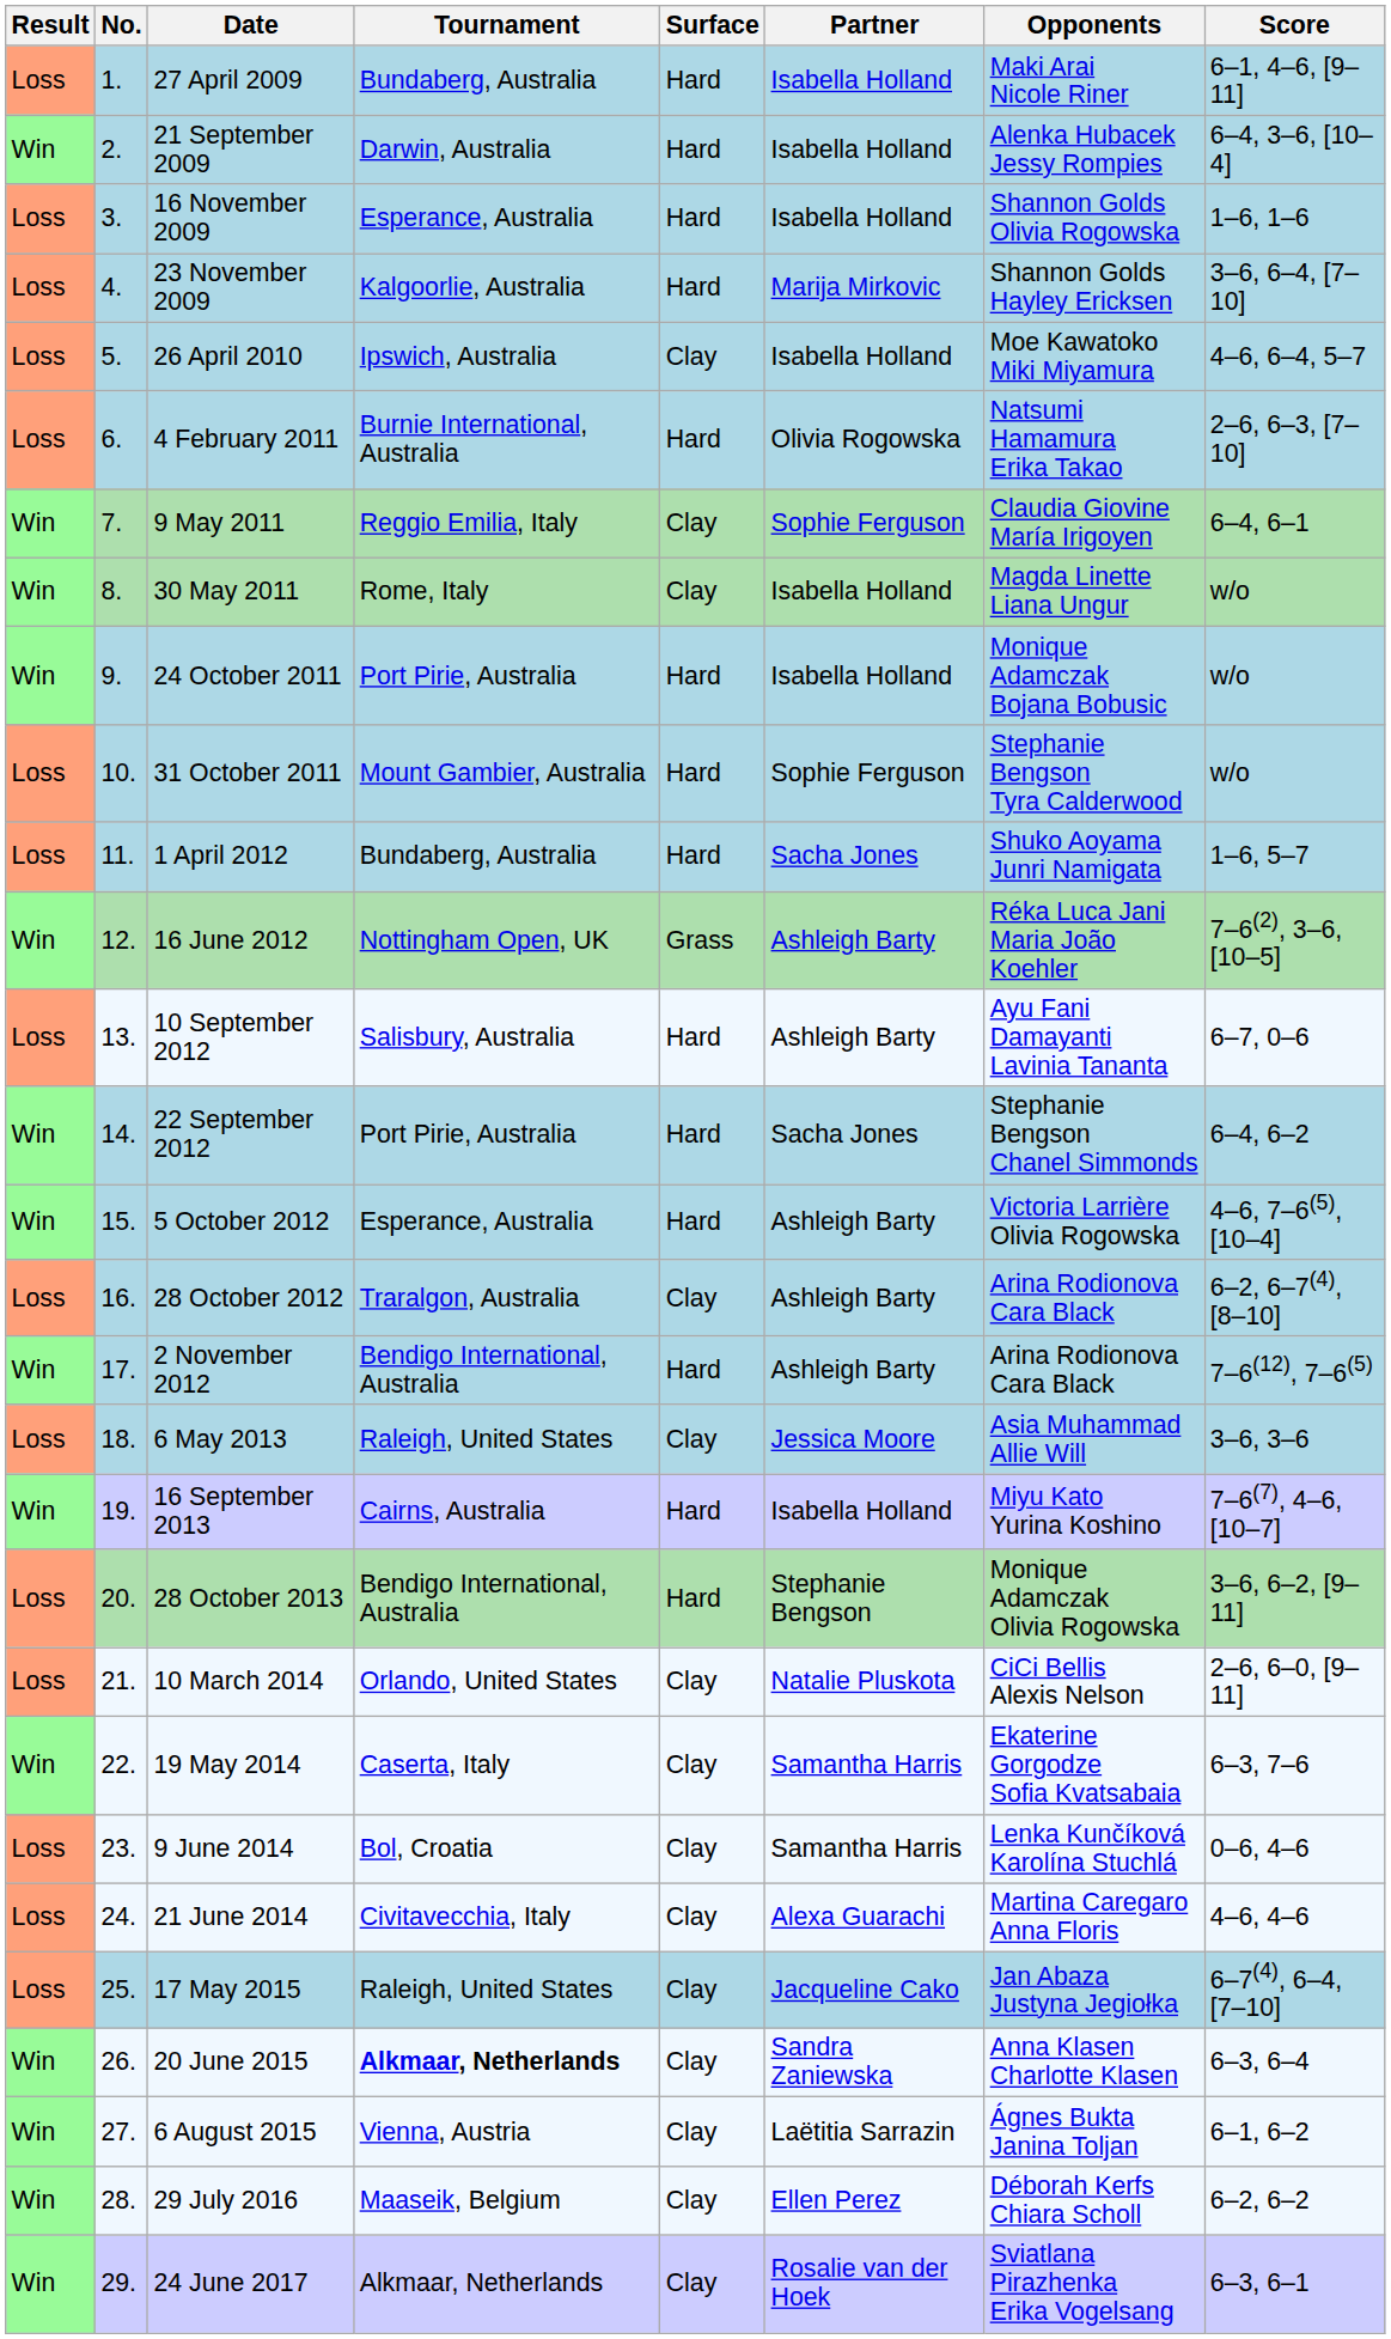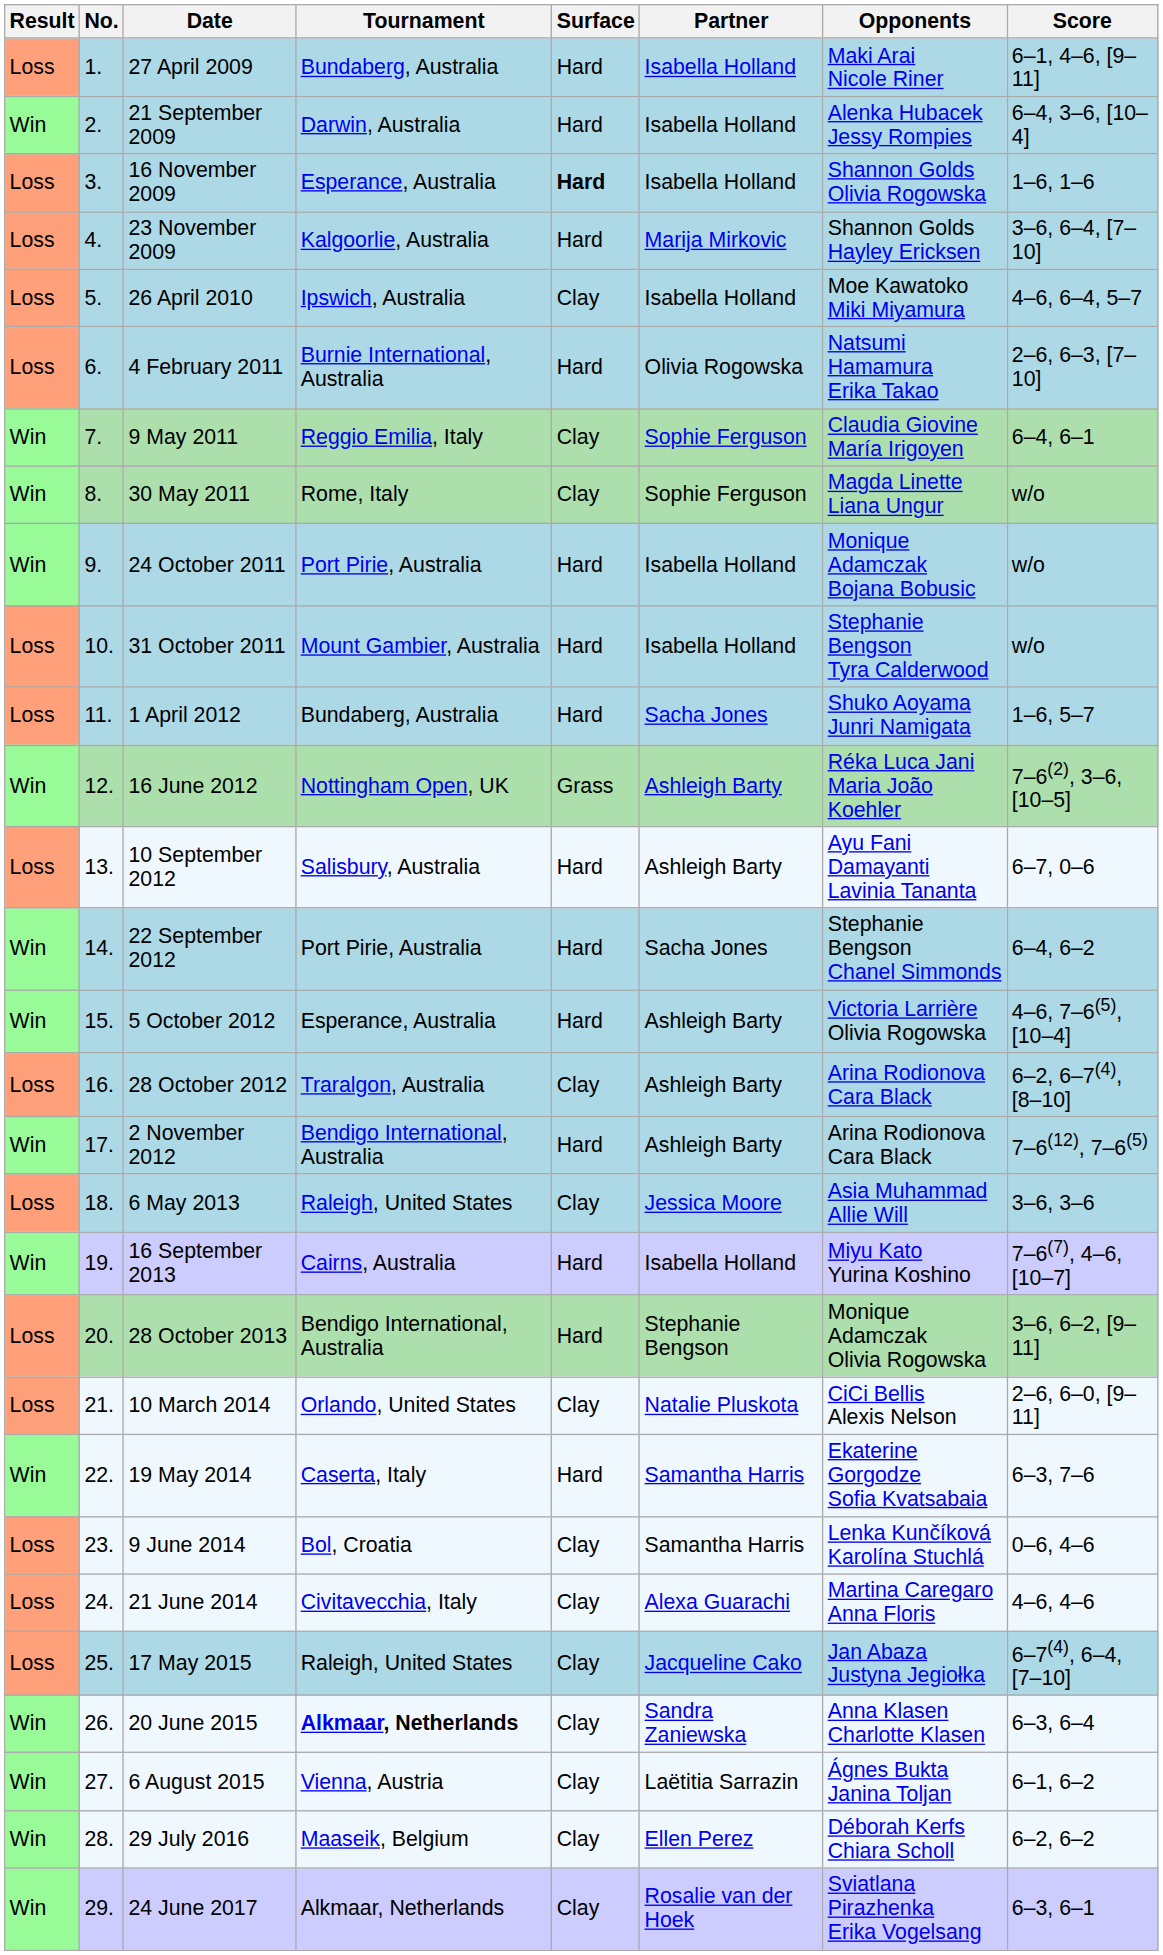16 November 2009 | Surface: normal -> bold
30 May 2011 | Partner: Isabella Holland -> Sophie Ferguson
31 October 2011 | Partner: Sophie Ferguson -> Isabella Holland
19 May 2014 | Surface: Clay -> Hard
